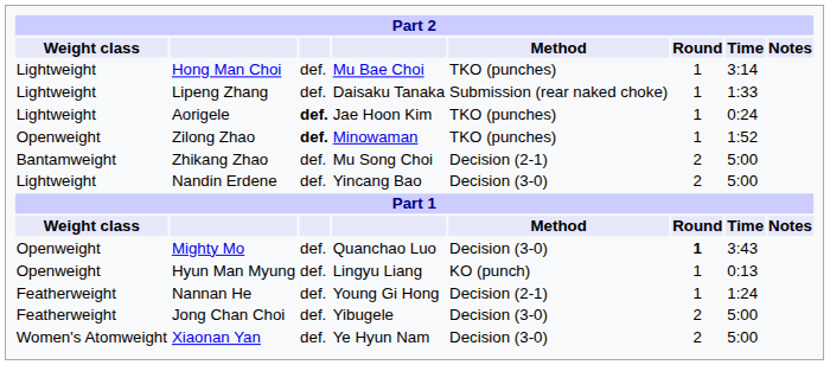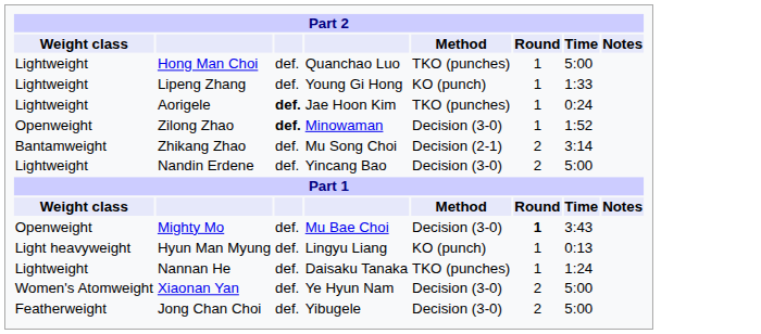Hong Man Choi | column 4: Mu Bae Choi -> Quanchao Luo
Hong Man Choi | Time: 3:14 -> 5:00
Lipeng Zhang | column 4: Daisaku Tanaka -> Young Gi Hong
Lipeng Zhang | Method: Submission (rear naked choke) -> KO (punch)
Zilong Zhao | Method: TKO (punches) -> Decision (3-0)
Zhikang Zhao | Time: 5:00 -> 3:14
Mighty Mo | column 4: Quanchao Luo -> Mu Bae Choi
Hyun Man Myung | Weight class: Openweight -> Light heavyweight
Nannan He | Weight class: Featherweight -> Lightweight
Nannan He | column 4: Young Gi Hong -> Daisaku Tanaka
Nannan He | Method: Decision (2-1) -> TKO (punches)
rows swapped: Xiaonan Yan <-> Jong Chan Choi
